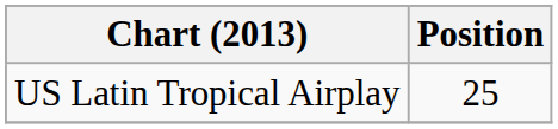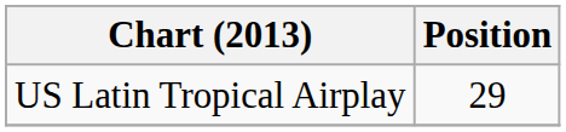US Latin Tropical Airplay | Position: 25 -> 29
